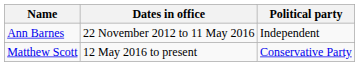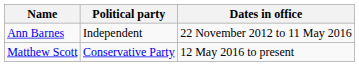columns swapped: Political party <-> Dates in office
